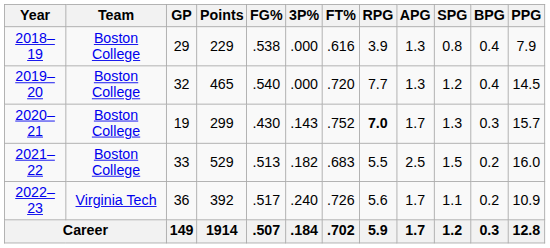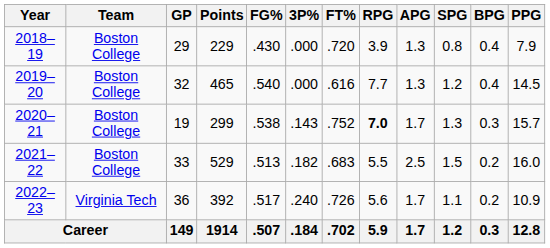2018–19 | FG%: .538 -> .430
2018–19 | FT%: .616 -> .720
2019–20 | FT%: .720 -> .616
2020–21 | FG%: .430 -> .538
